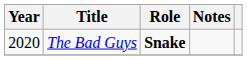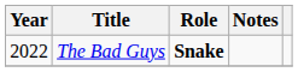The Bad Guys | Year: 2020 -> 2022
